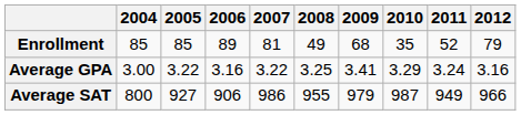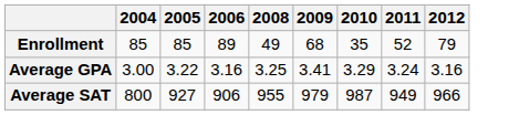- column: 2007 | 81 | 3.22 | 986
